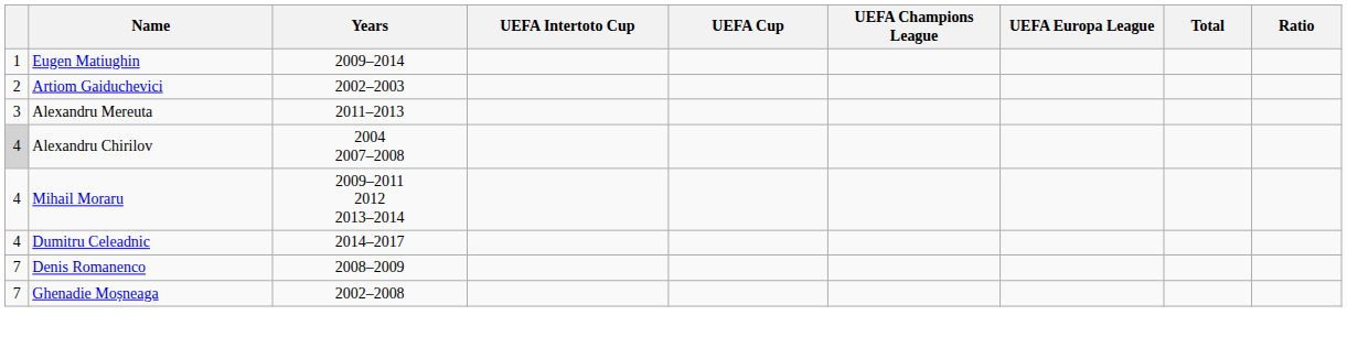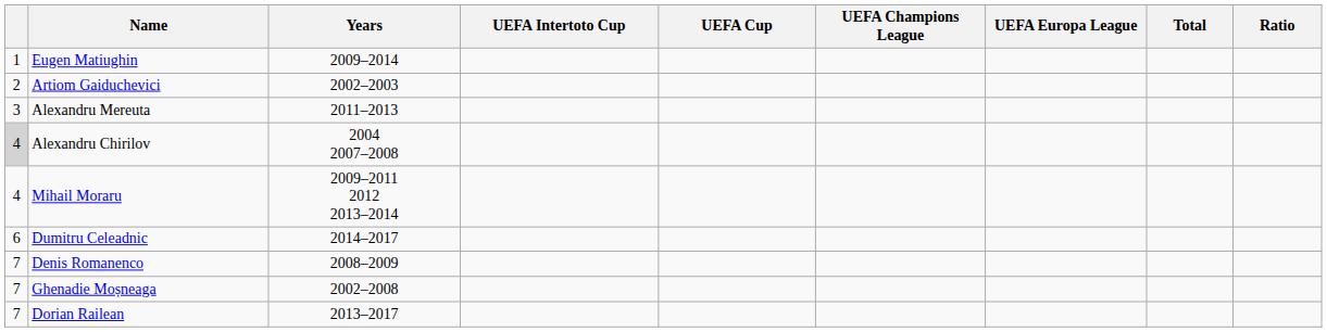Dumitru Celeadnic | column 1: 4 -> 6
+ row: 7 | Dorian Railean | 2013–2017
